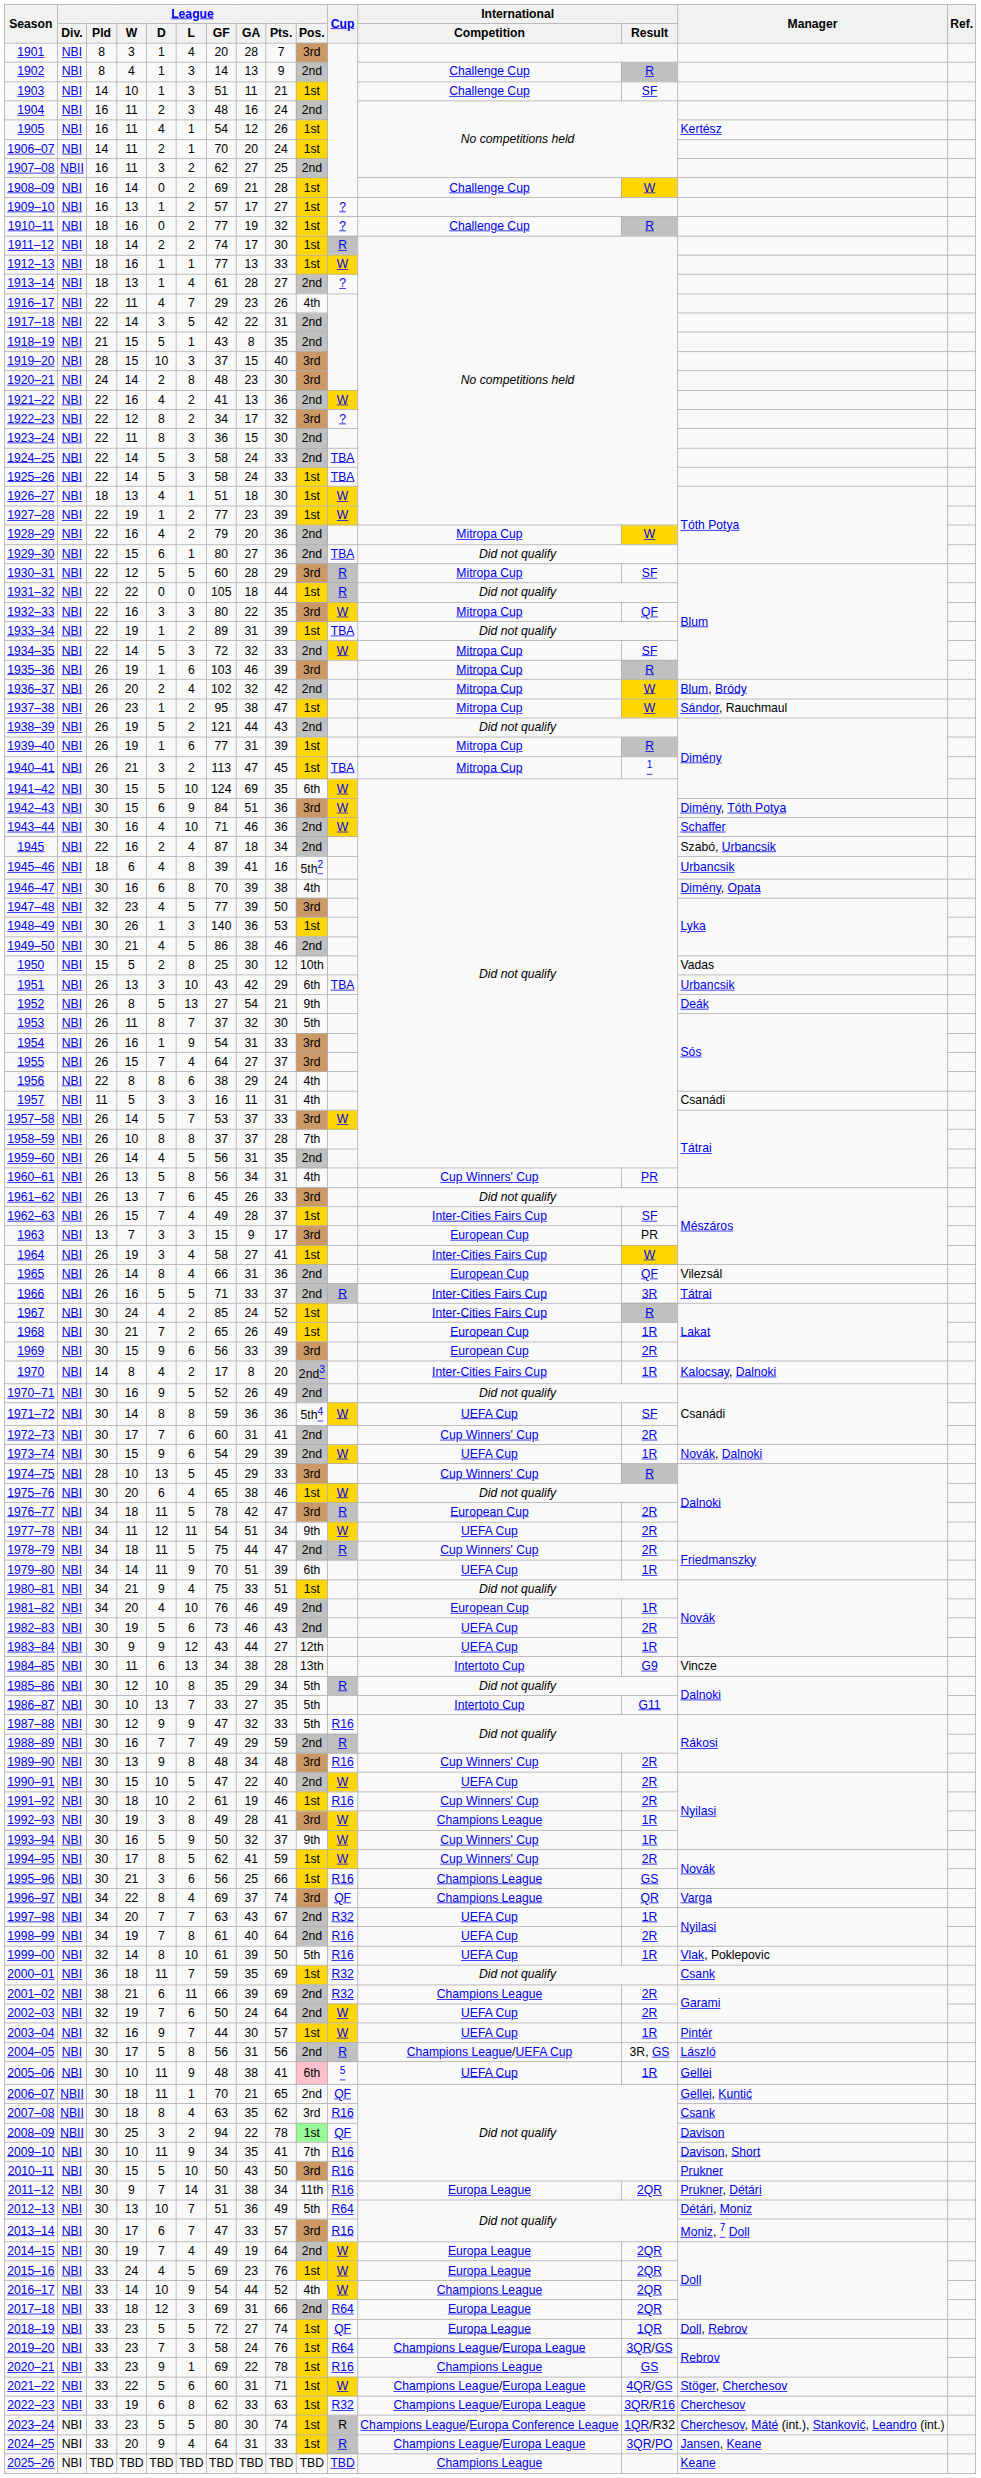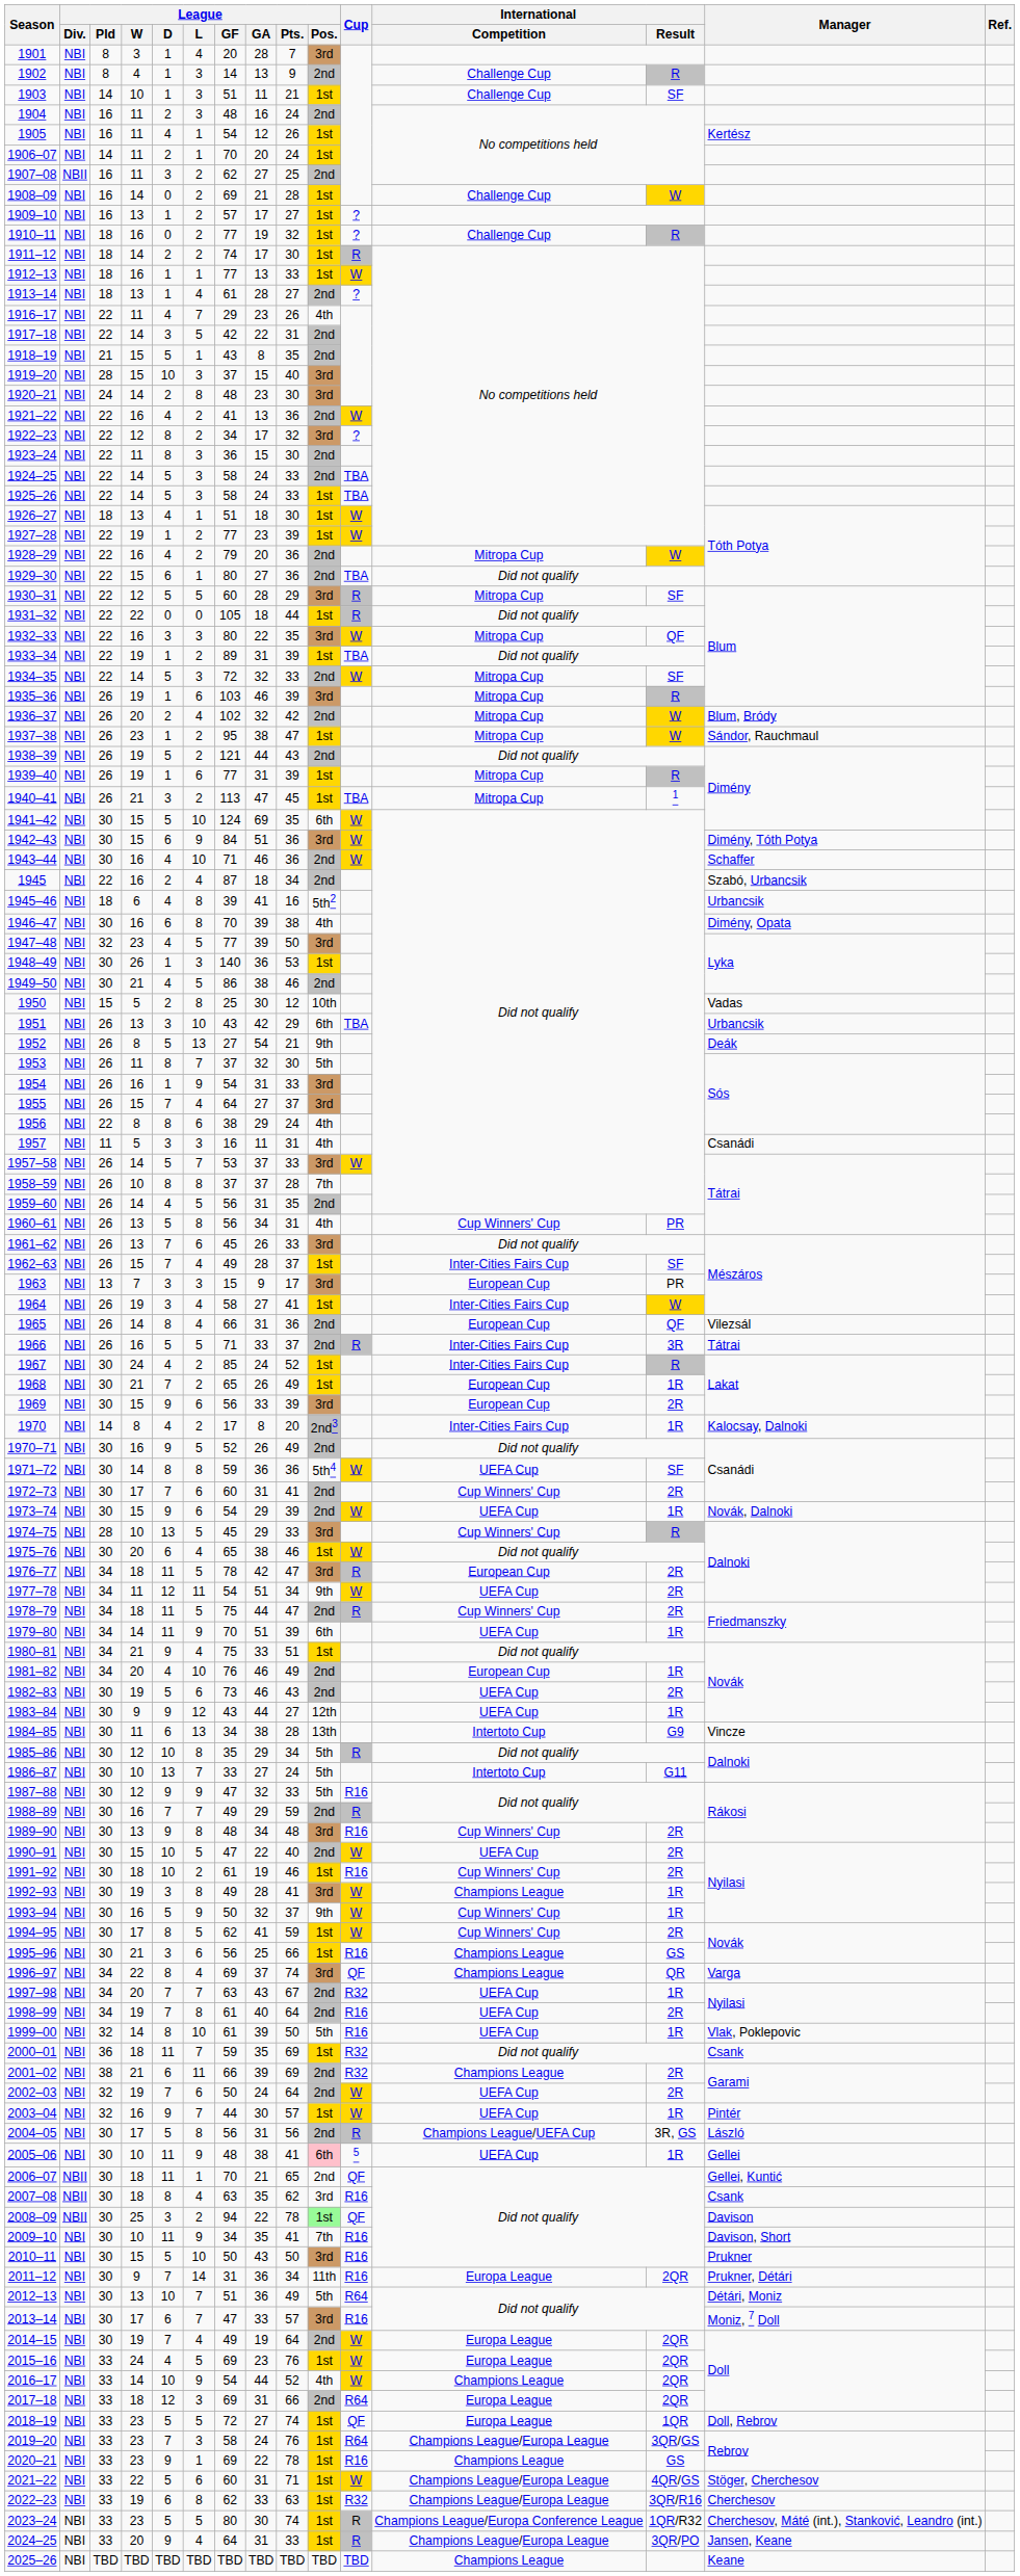1986–87 | League / Pts.: 35 -> 24
2011–12 | League / GA: 38 -> 36
